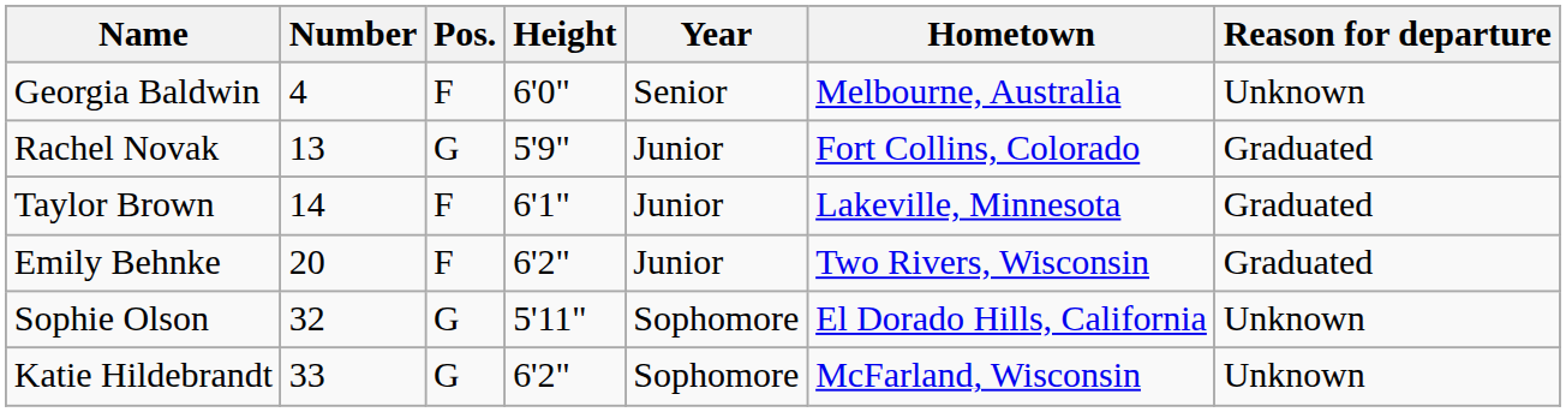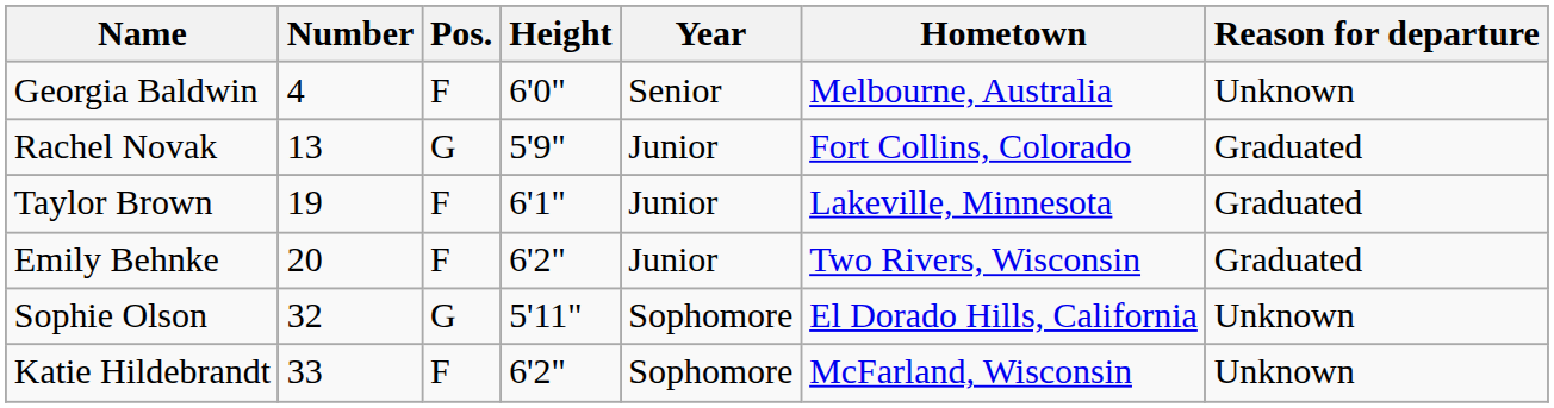Taylor Brown | Number: 14 -> 19
Katie Hildebrandt | Pos.: G -> F
